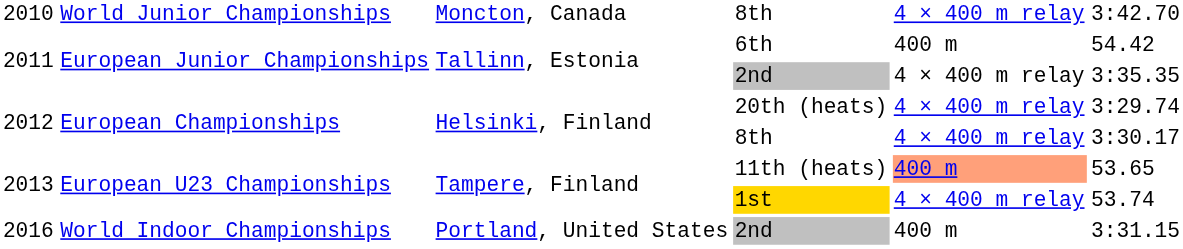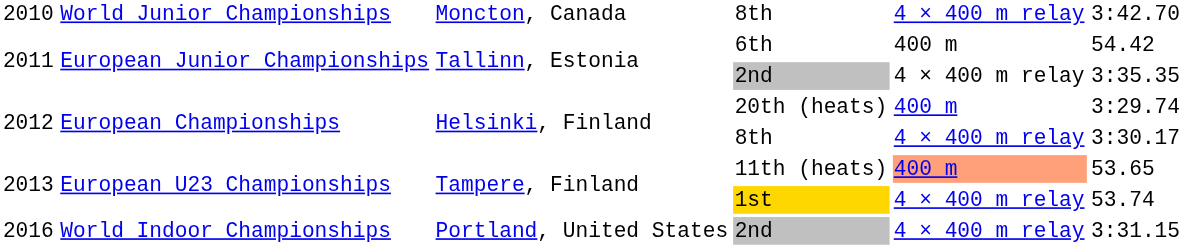20th (heats) | column 5: 4 × 400 m relay -> 400 m
2016 / 2nd | column 5: 400 m -> 4 × 400 m relay
